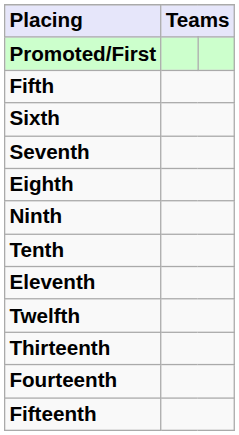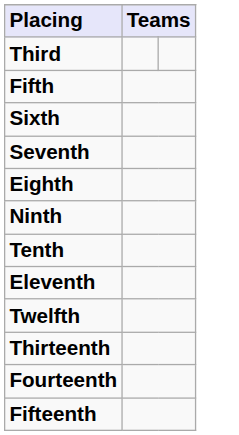- row: Promoted/First
+ row: Third
